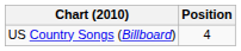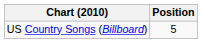US Country Songs (Billboard) | Position: 4 -> 5
